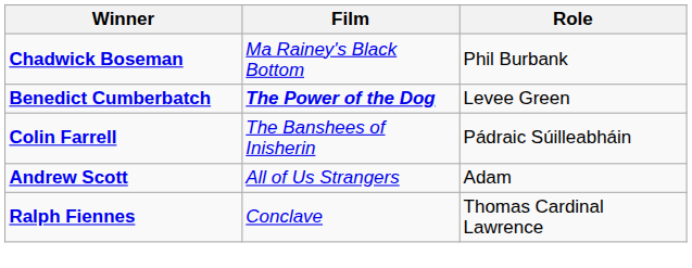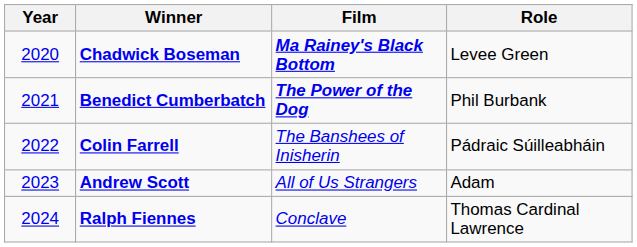+ column: Year | 2020 | 2021 | 2022 | 2023 | 2024
Chadwick Boseman | Film: normal -> bold
Chadwick Boseman | Role: Phil Burbank -> Levee Green
Benedict Cumberbatch | Role: Levee Green -> Phil Burbank
